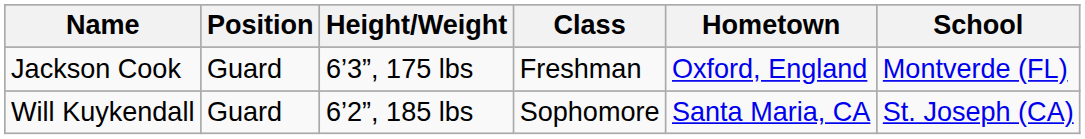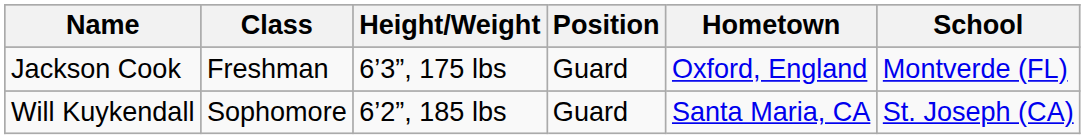columns swapped: Position <-> Class
